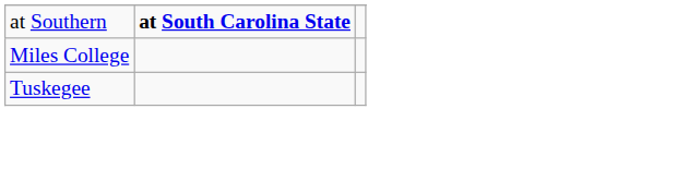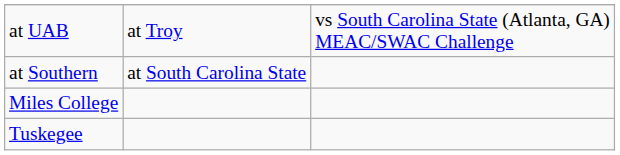+ row: at UAB | at Troy | vs South Carolina State (Atlanta, GA) MEAC/SWAC Challenge
at Southern | column 2: bold -> normal
